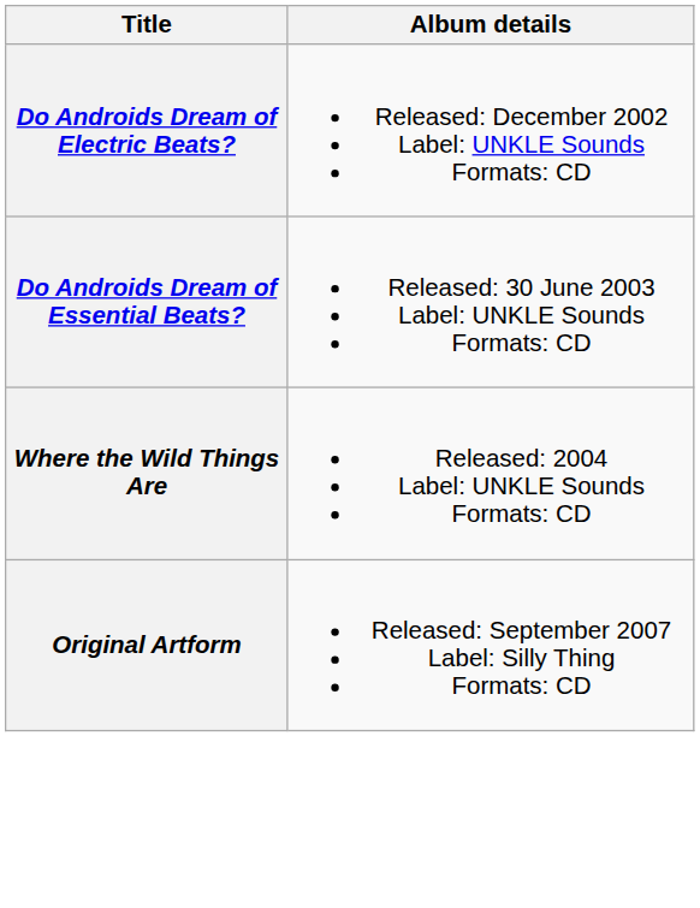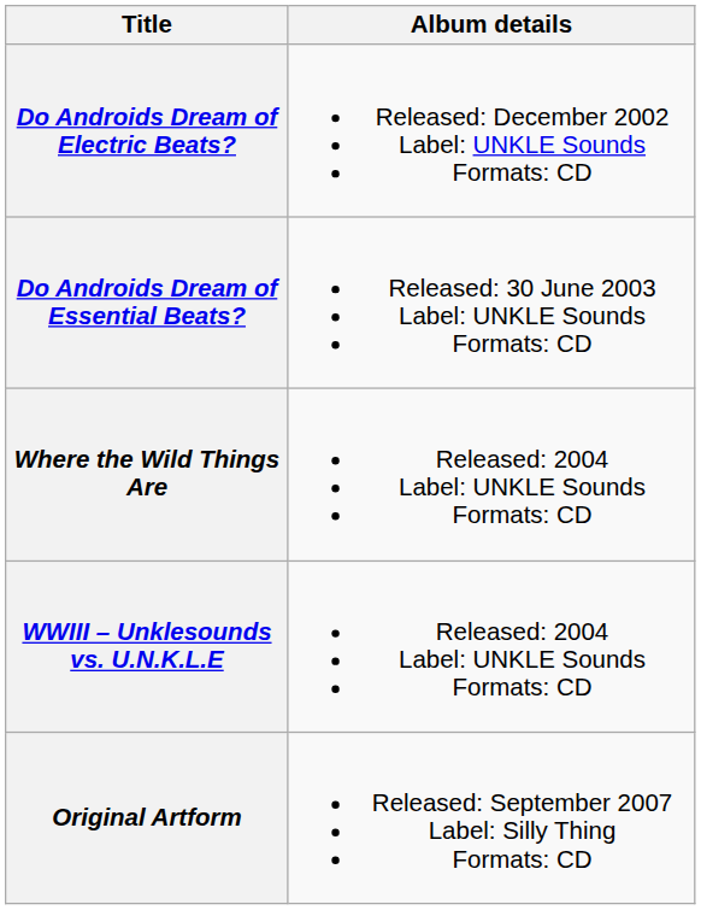+ row: WWIII – Unklesounds vs. U.N.K.L.E | Released: 2004 Label: UNKLE Sounds Formats: CD
